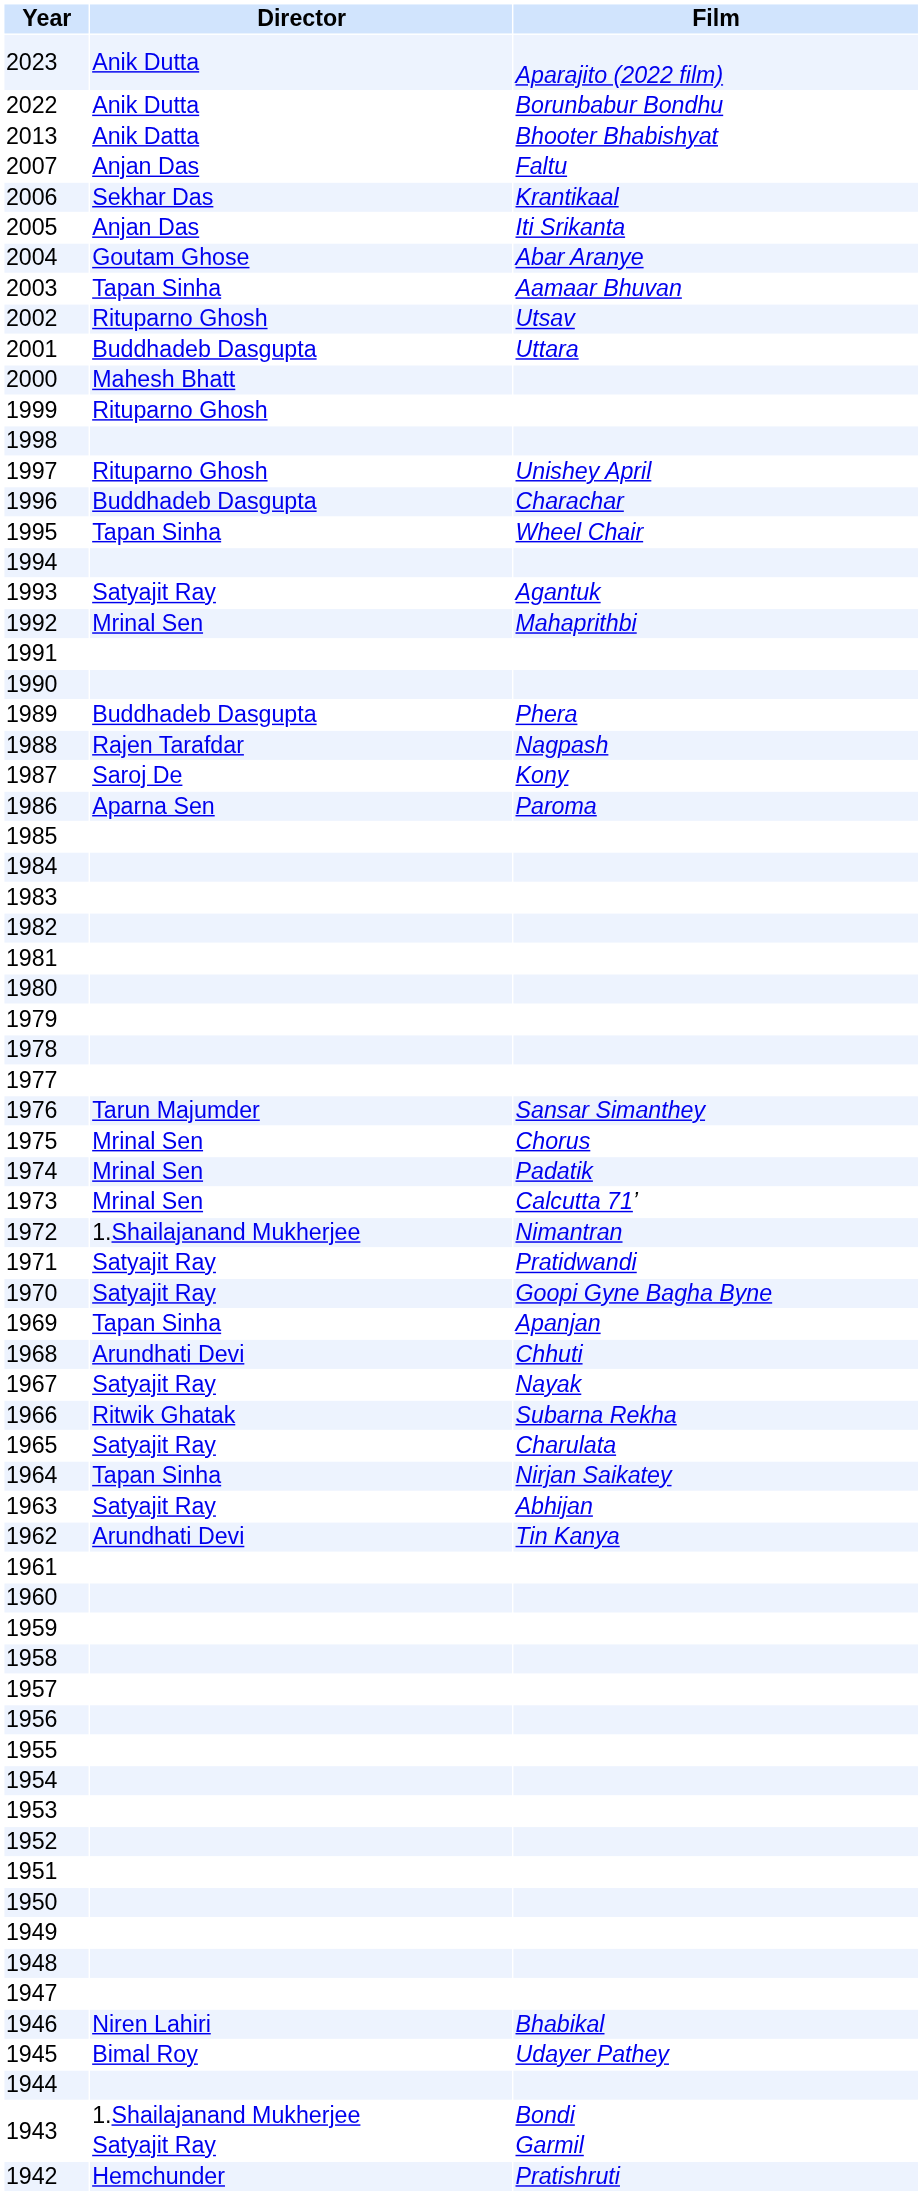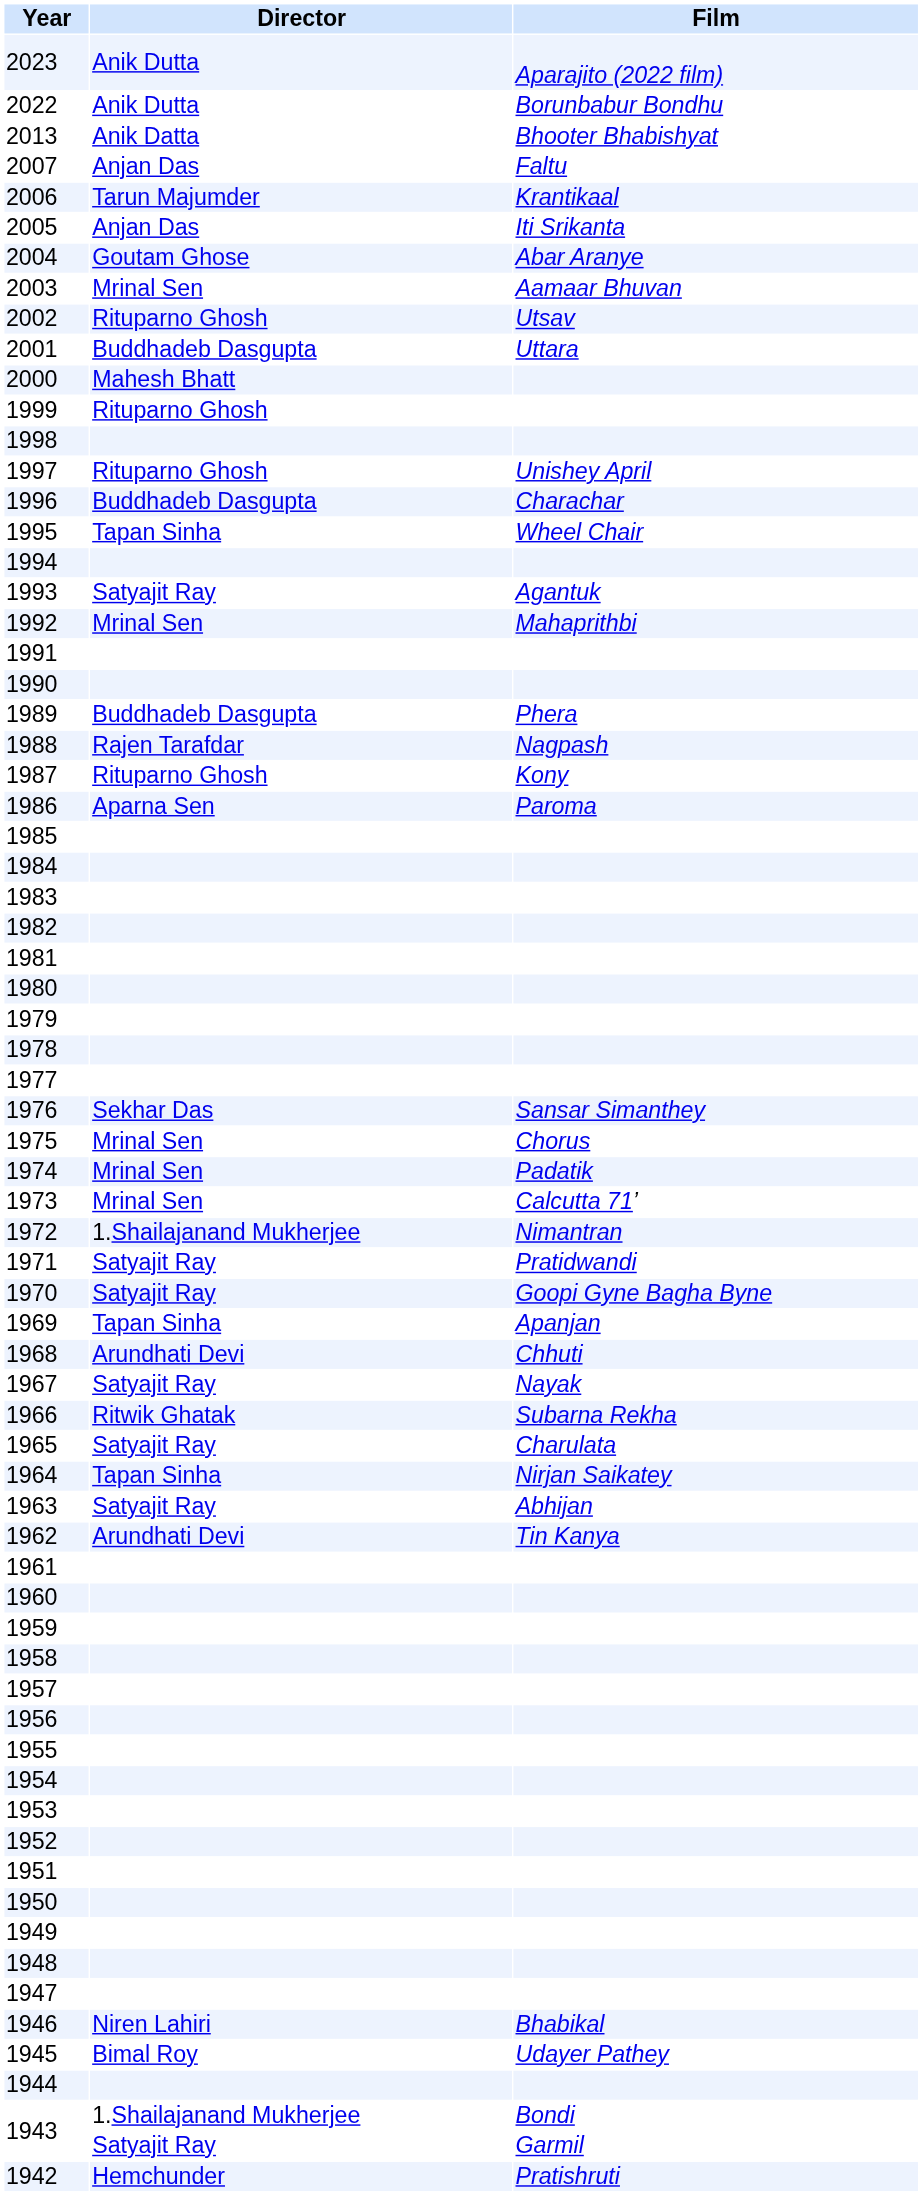2006 | Director: Sekhar Das -> Tarun Majumder
2003 | Director: Tapan Sinha -> Mrinal Sen
1987 | Director: Saroj De -> Rituparno Ghosh
1976 | Director: Tarun Majumder -> Sekhar Das
